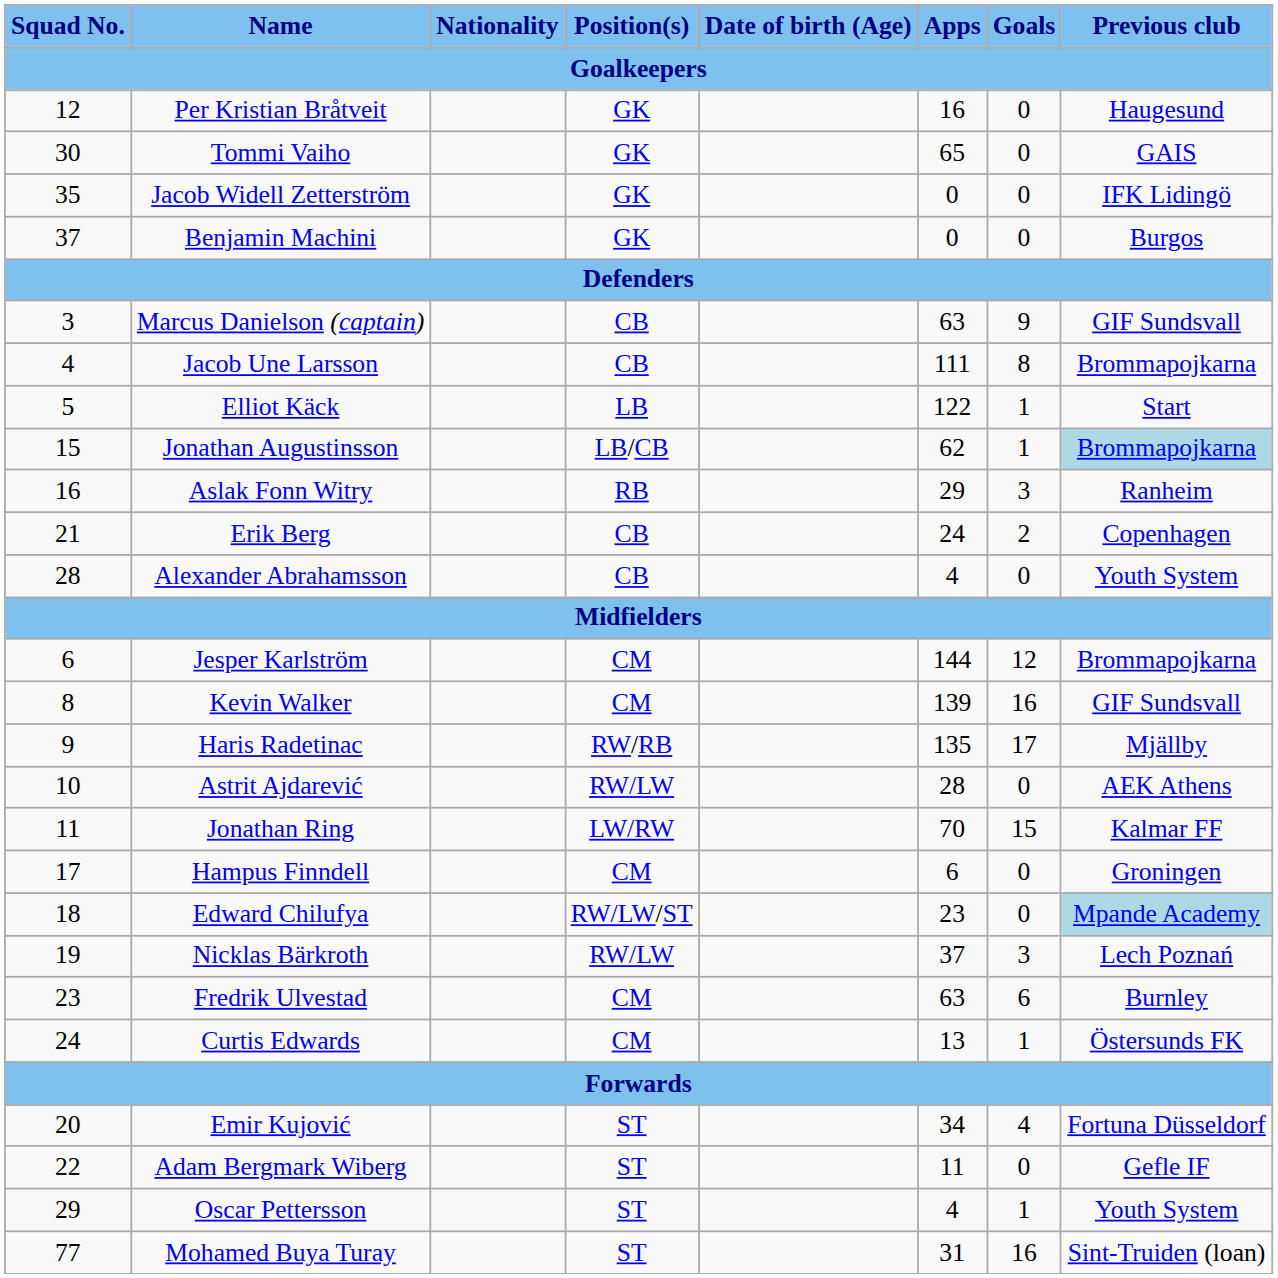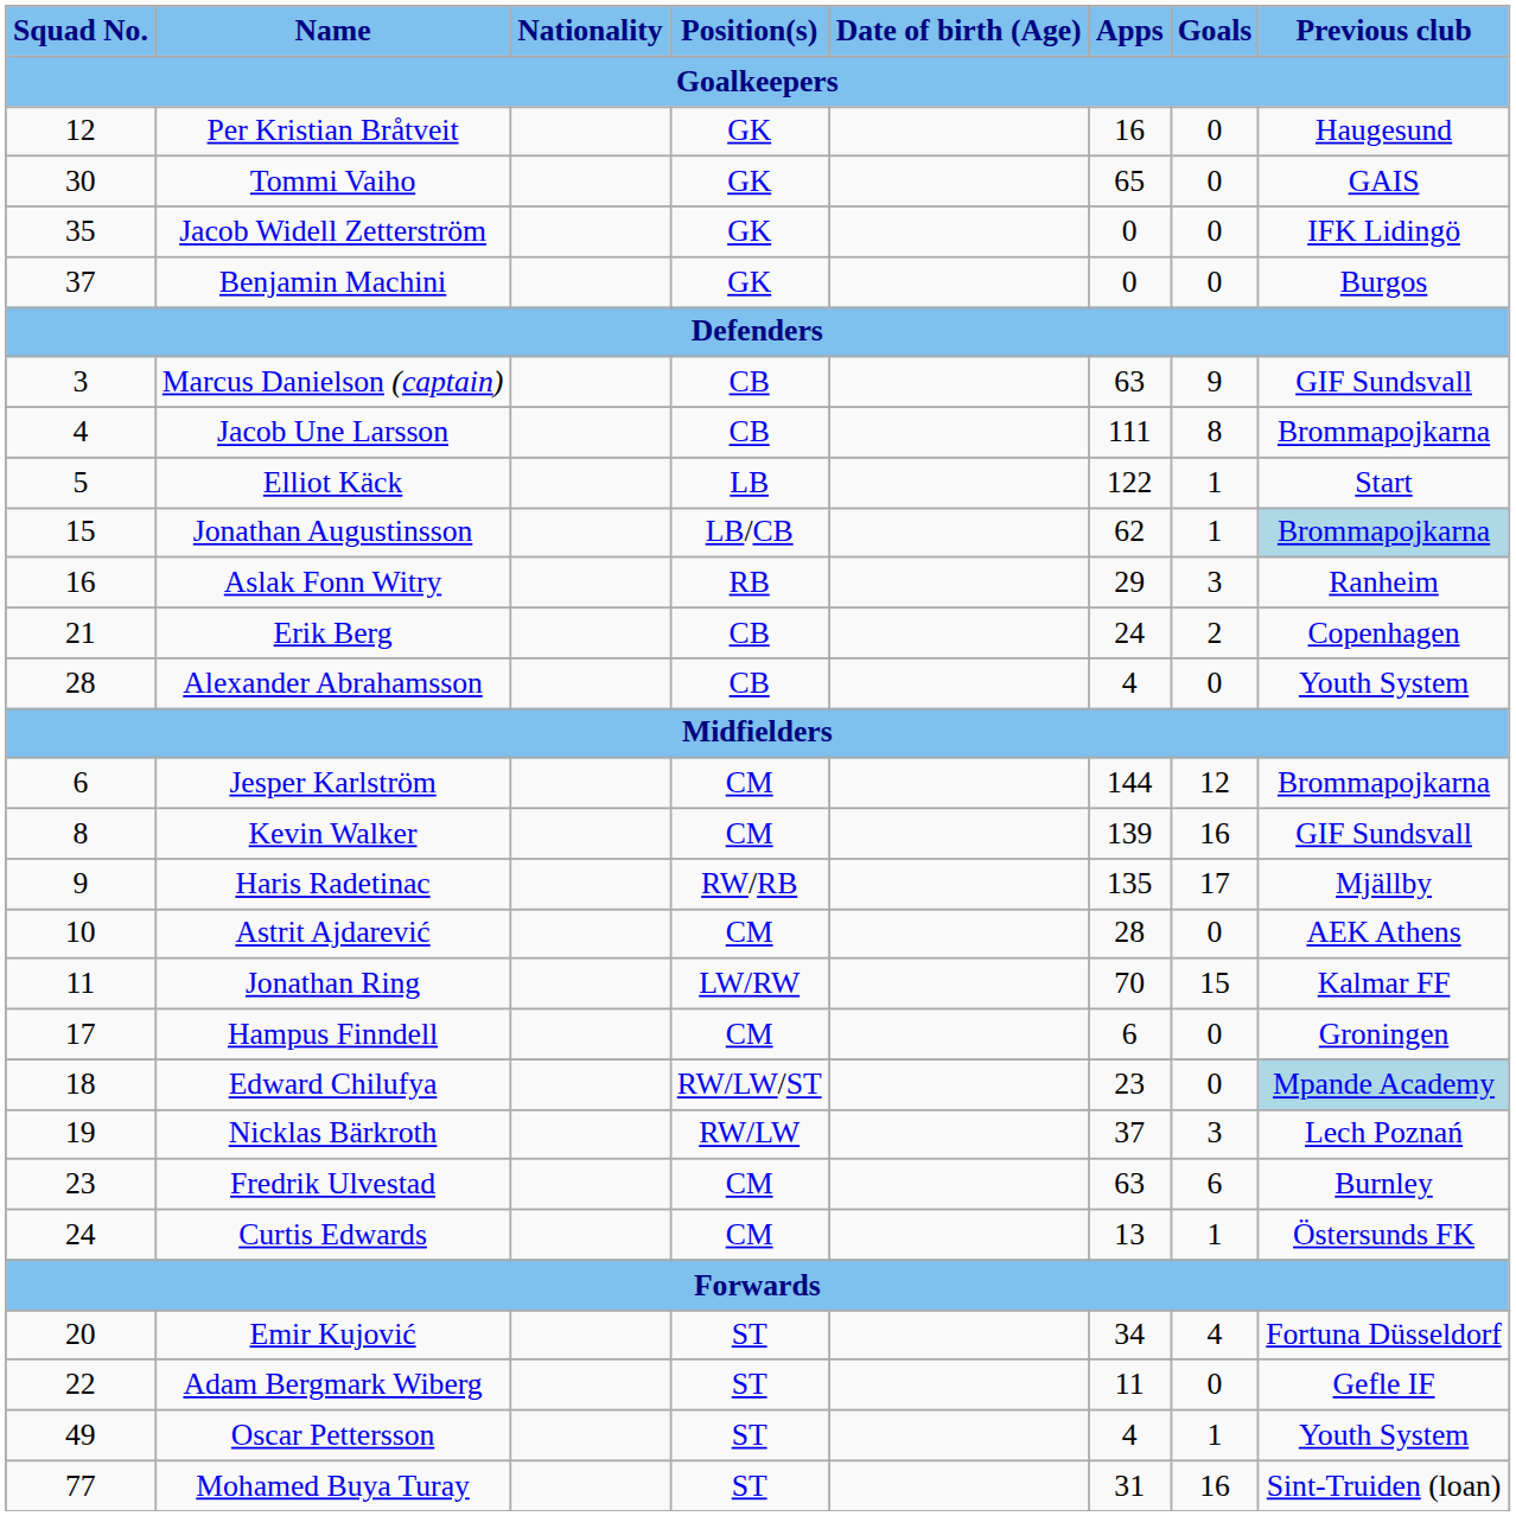Astrit Ajdarević | Position(s): RW/LW -> CM
Oscar Pettersson | Squad No.: 29 -> 49
